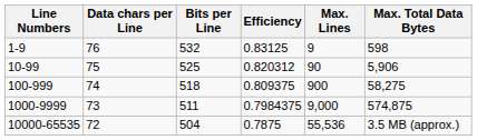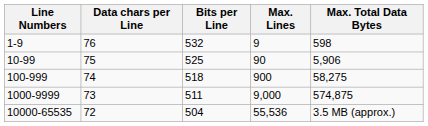- column: Efficiency | 0.83125 | 0.820312 | 0.809375 | 0.7984375 | 0.7875
